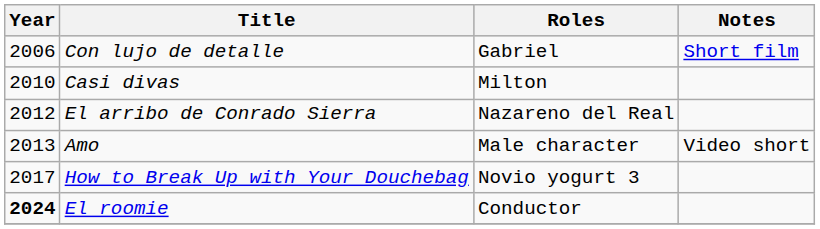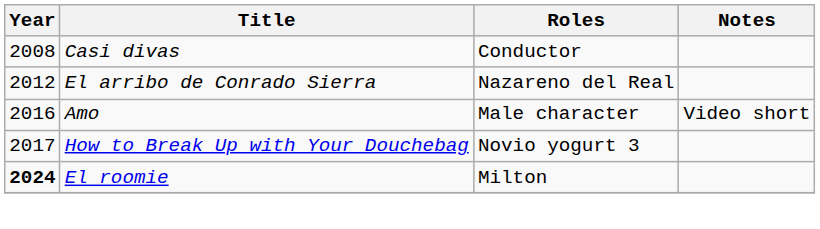- row: 2006 | Con lujo de detalle | Gabriel | Short film
Casi divas | Year: 2010 -> 2008
Casi divas | Roles: Milton -> Conductor
Amo | Year: 2013 -> 2016
El roomie | Roles: Conductor -> Milton
